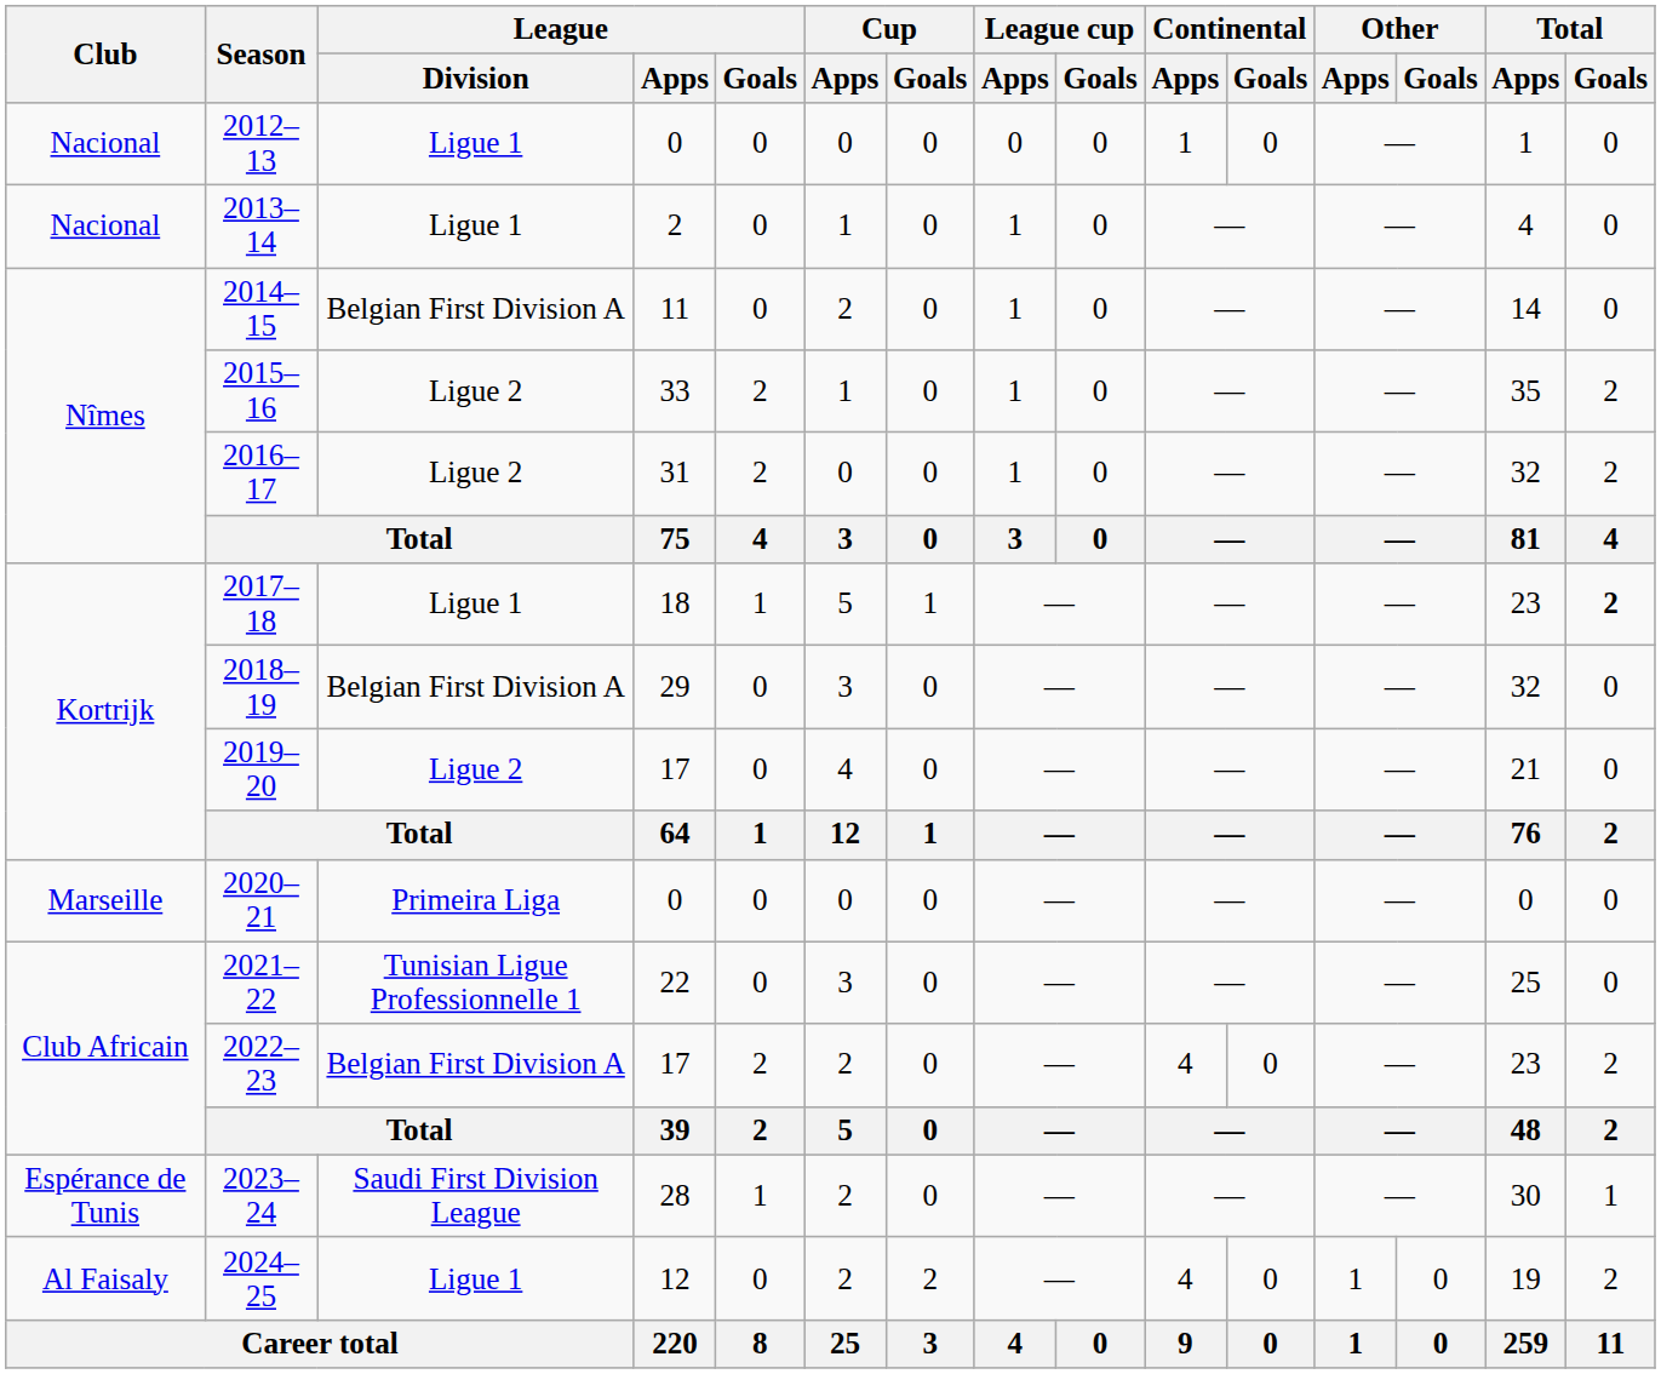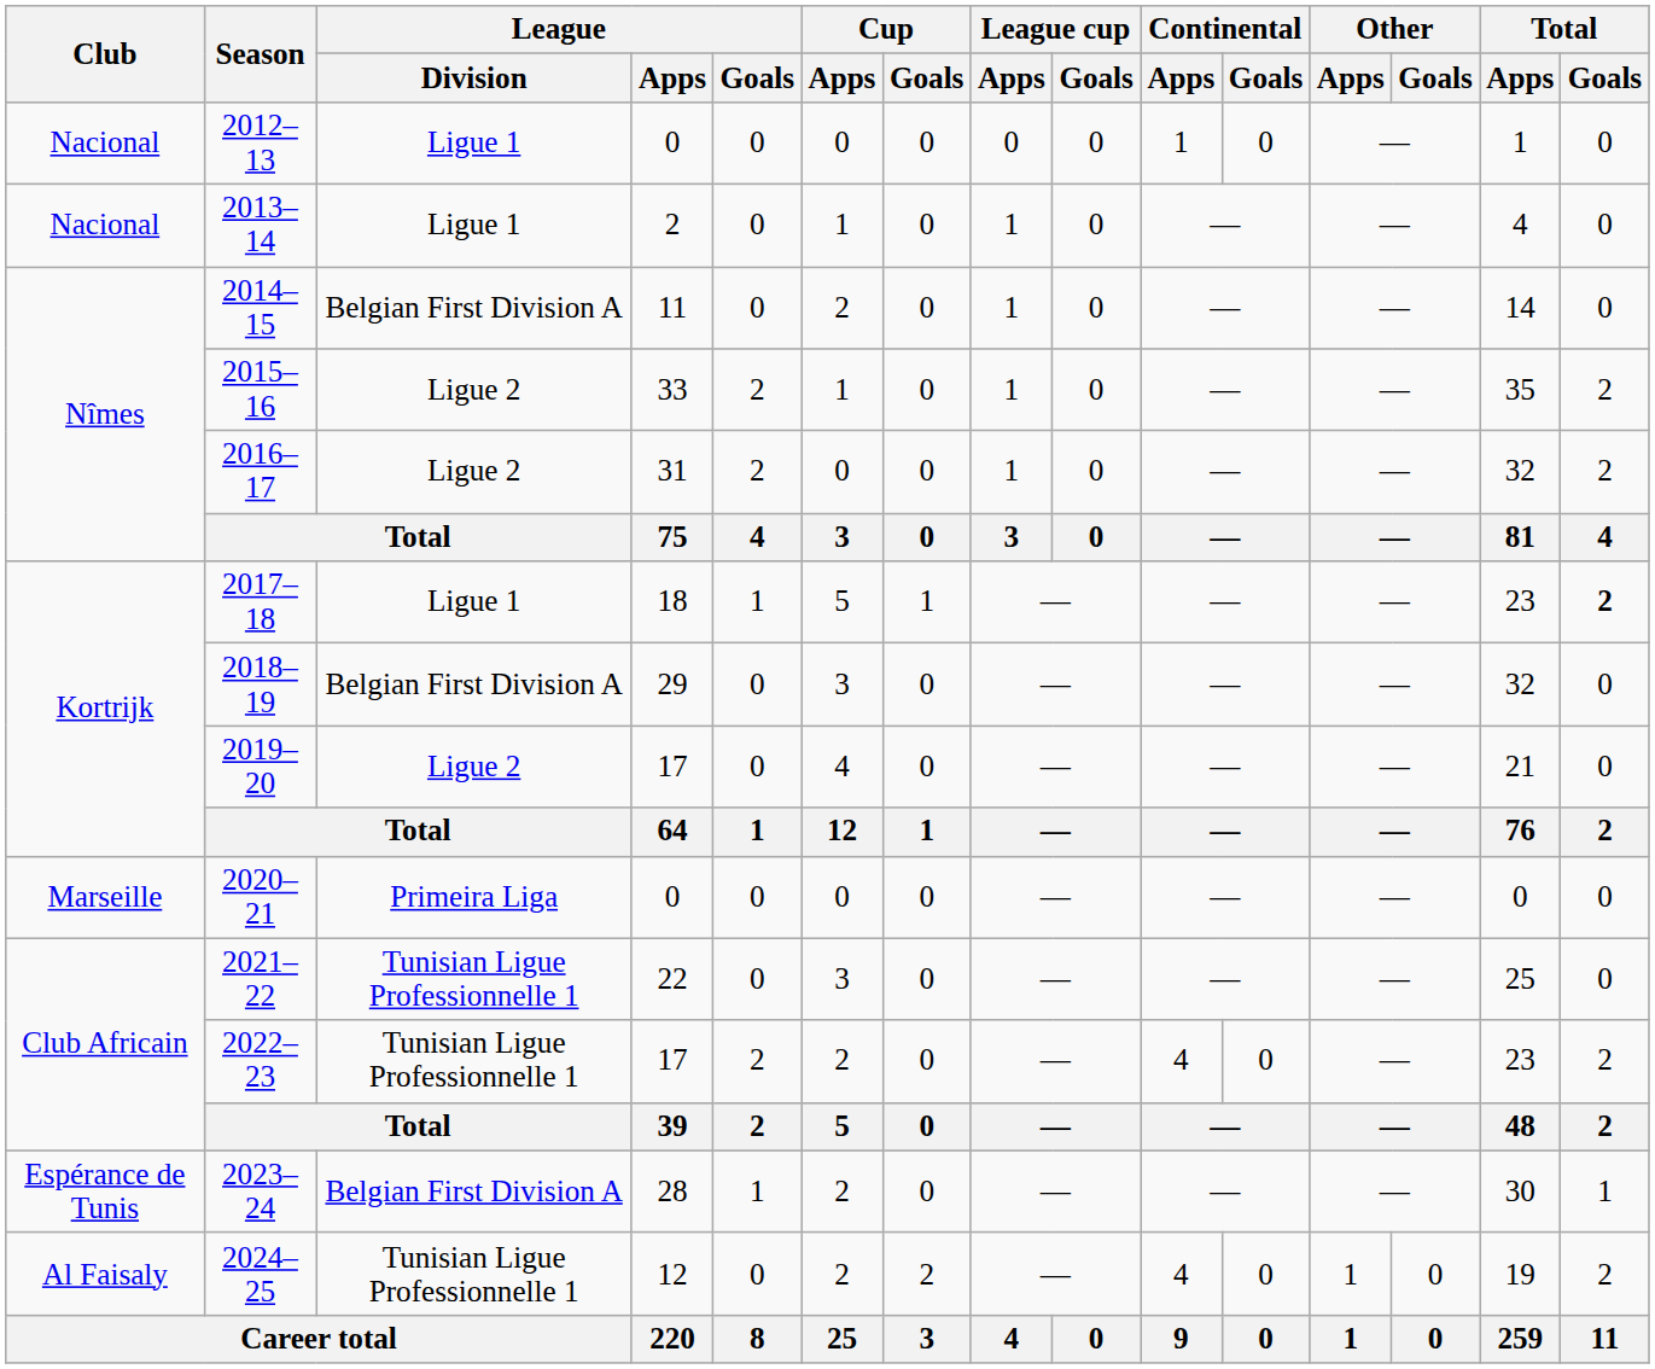2022–23 | League / Division: Belgian First Division A -> Tunisian Ligue Professionnelle 1
2023–24 | League / Division: Saudi First Division League -> Belgian First Division A
2024–25 | League / Division: Ligue 1 -> Tunisian Ligue Professionnelle 1
